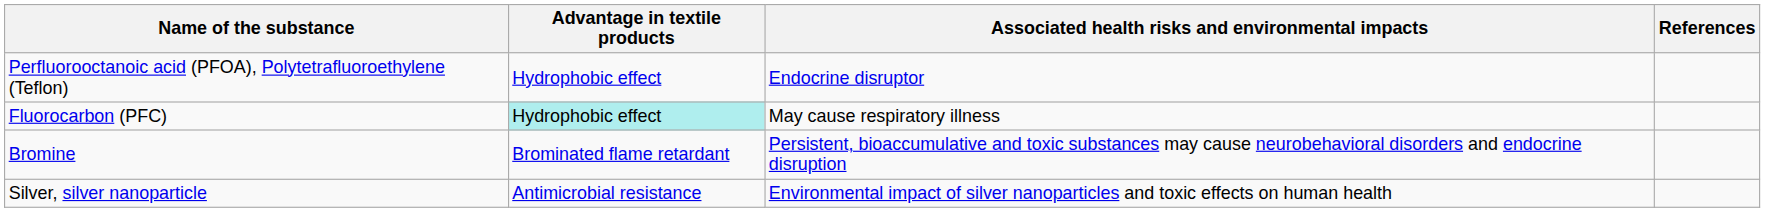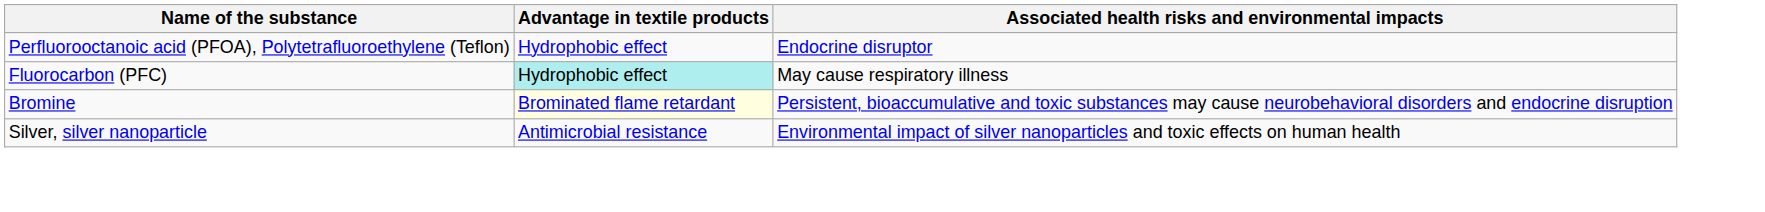- column: References
Bromine | Advantage in textile products: no background -> lightyellow background
